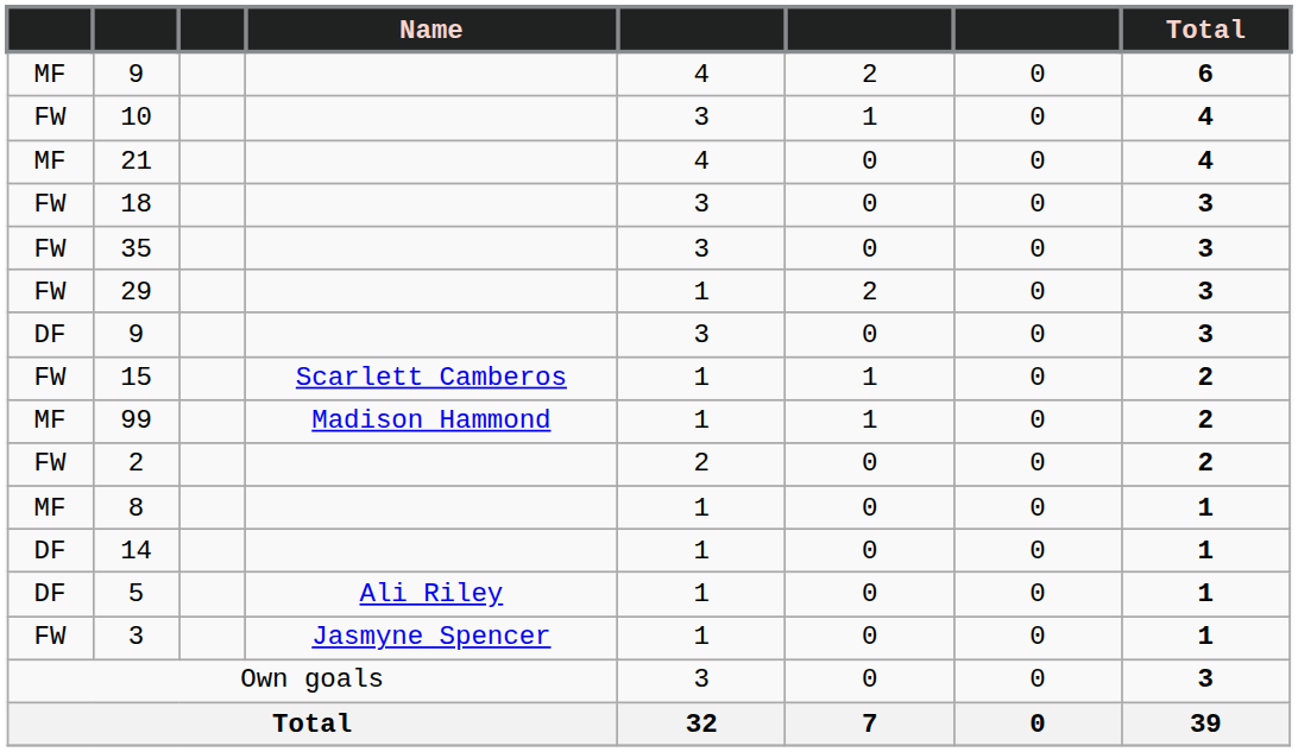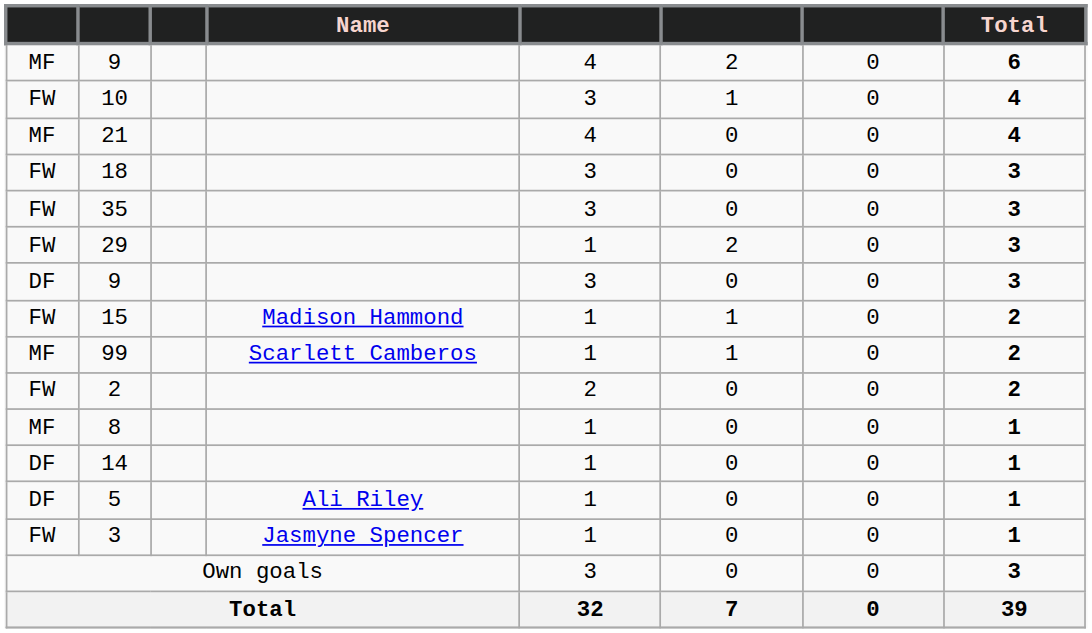15 | Name: Scarlett Camberos -> Madison Hammond
99 | Name: Madison Hammond -> Scarlett Camberos
